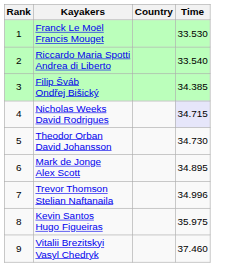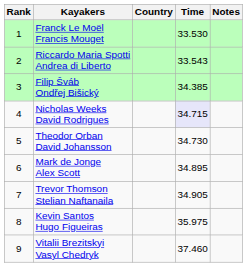+ column: Notes
Riccardo Maria Spotti Andrea di Liberto | Time: 33.540 -> 33.543
Trevor Thomson Stelian Naftanaila | Time: 34.996 -> 34.905
